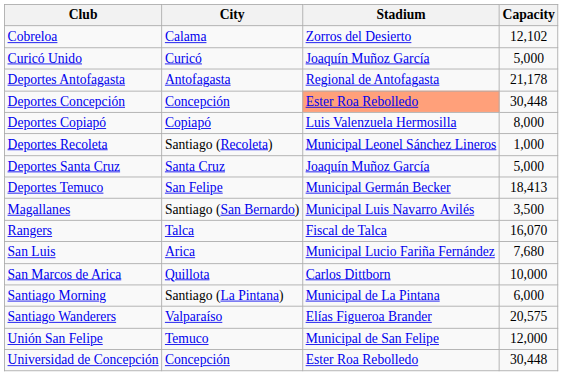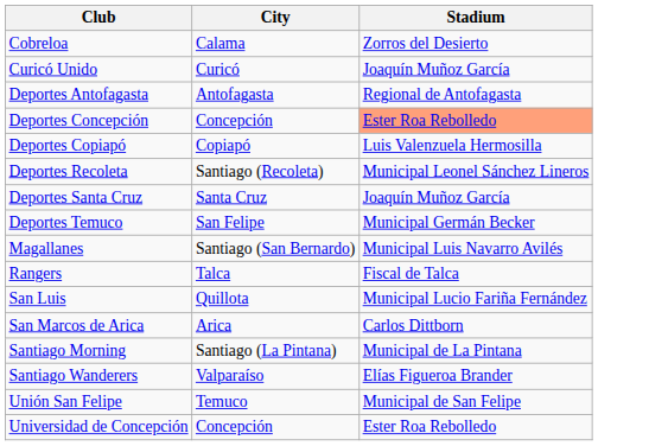- column: Capacity | 12,102 | 5,000 | 21,178 | 30,448 | 8,000 | 1,000 | 5,000 | 18,413 | 3,500 | 16,070 | 7,680 | 10,000 | 6,000 | 20,575 | 12,000 | 30,448
San Luis | City: Arica -> Quillota
San Marcos de Arica | City: Quillota -> Arica
